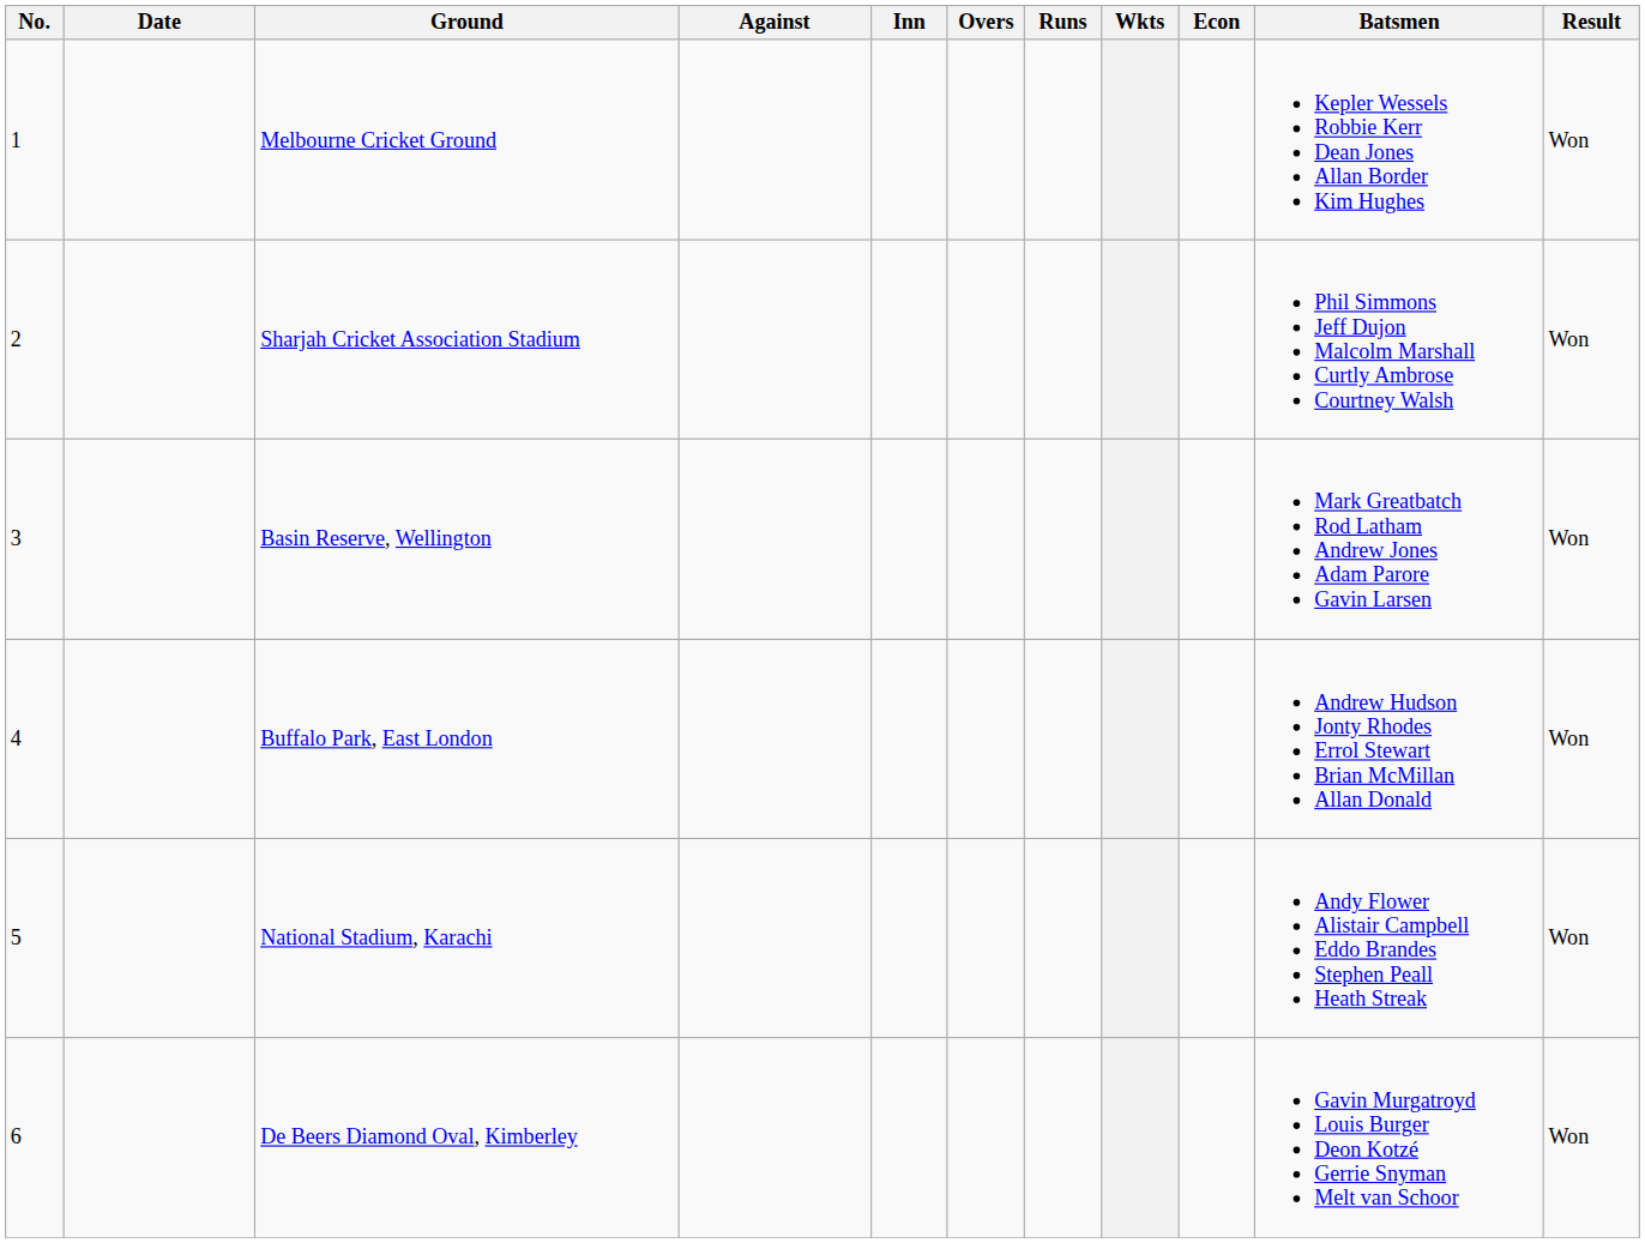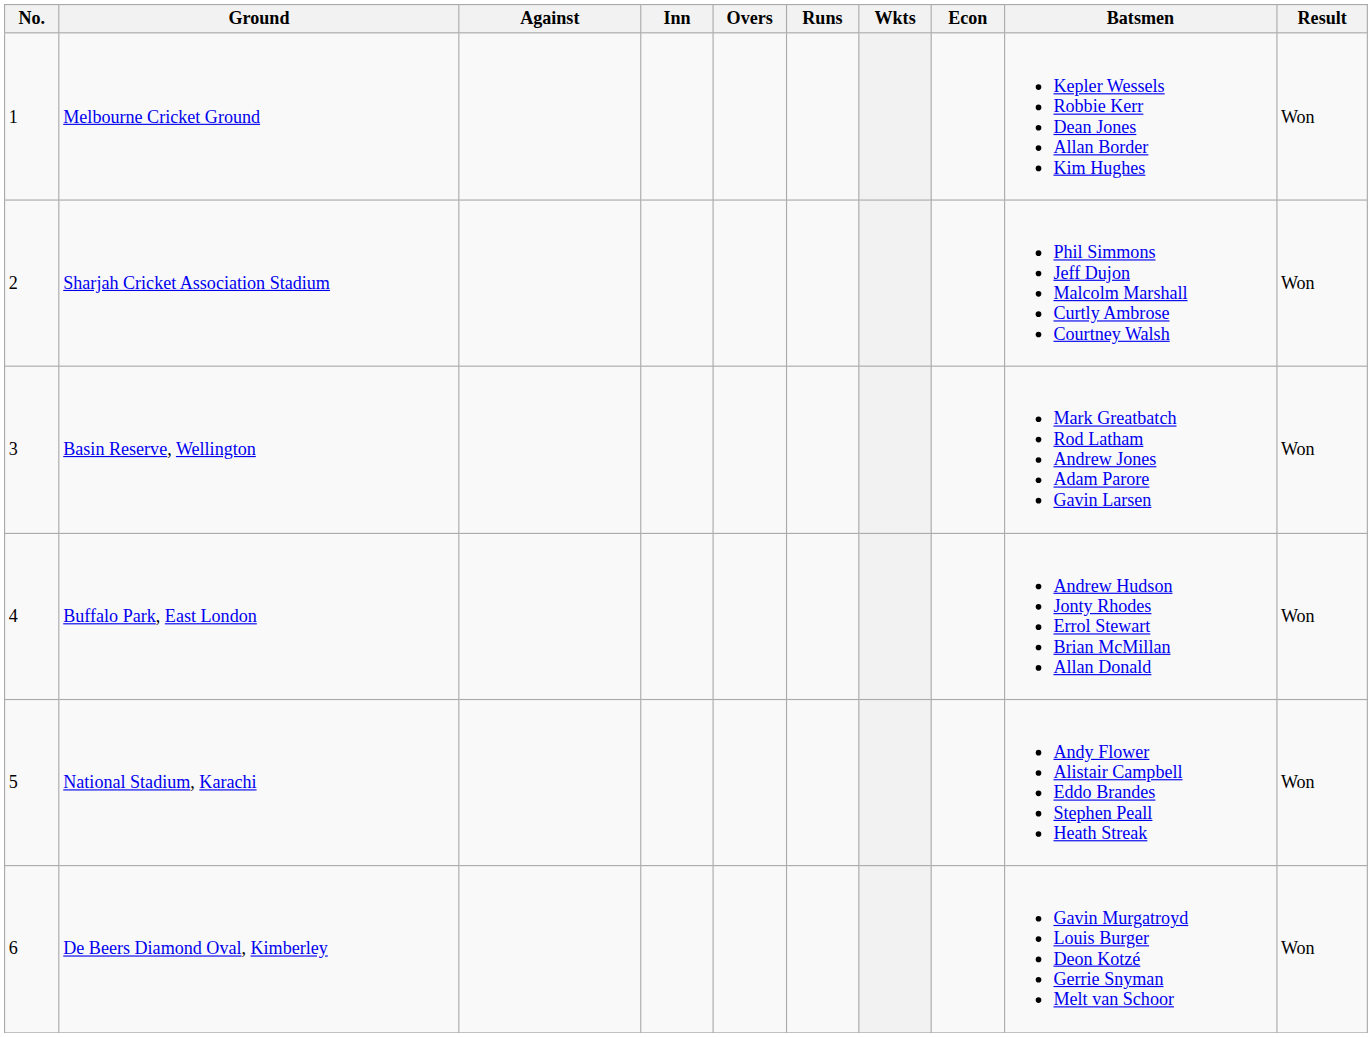- column: Date
